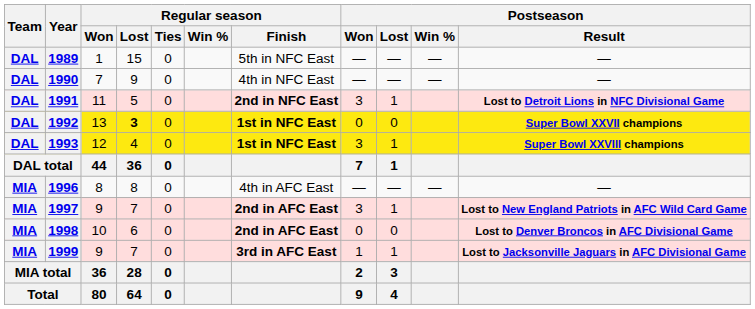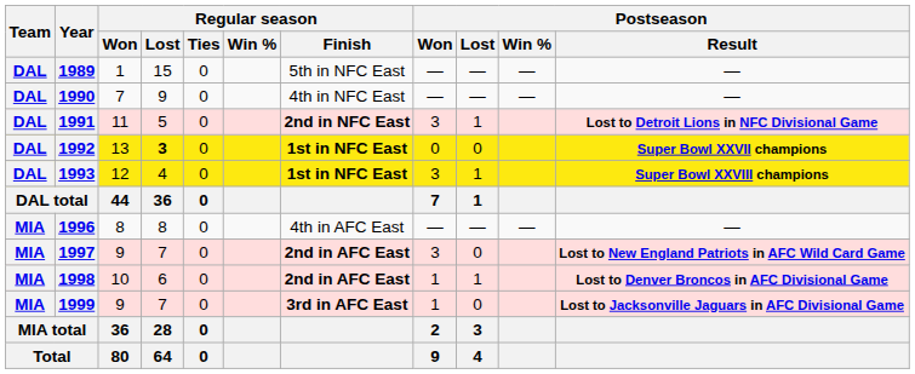1997 | Postseason / Lost: 1 -> 0
1998 | Postseason / Won: 0 -> 1
1998 | Postseason / Lost: 0 -> 1
1999 | Postseason / Lost: 1 -> 0
